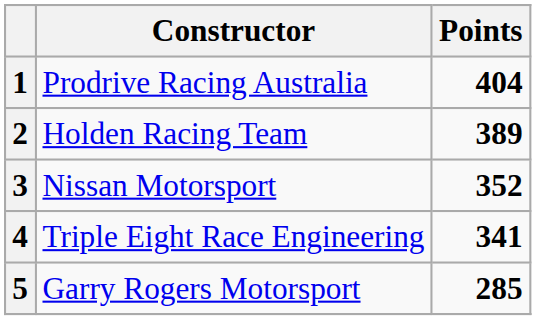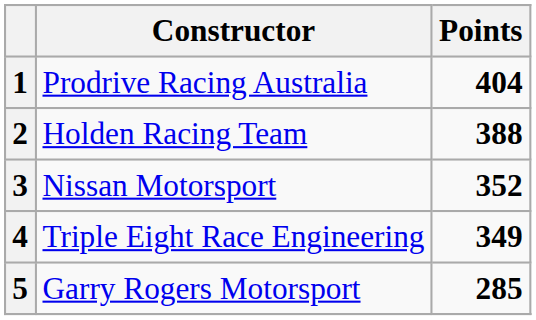2 | Points: 389 -> 388
4 | Points: 341 -> 349
